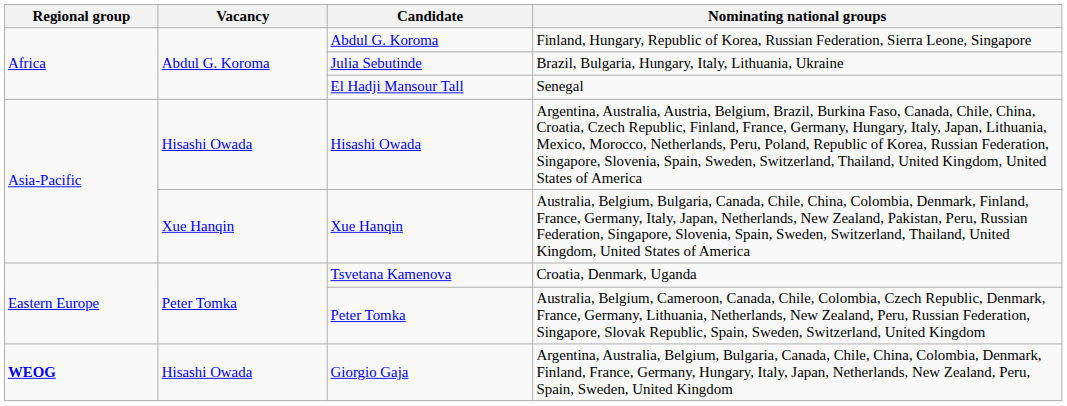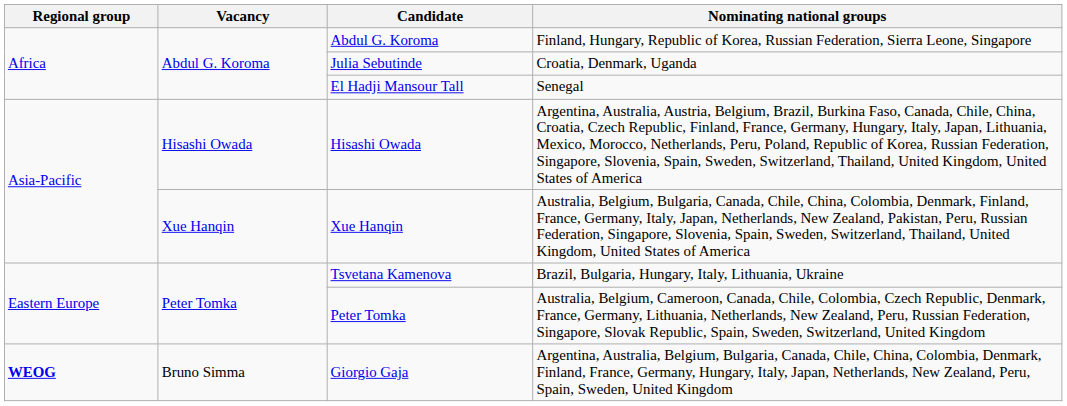Julia Sebutinde | Nominating national groups: Brazil, Bulgaria, Hungary, Italy, Lithuania, Ukraine -> Croatia, Denmark, Uganda
Tsvetana Kamenova | Nominating national groups: Croatia, Denmark, Uganda -> Brazil, Bulgaria, Hungary, Italy, Lithuania, Ukraine
Giorgio Gaja | Vacancy: Hisashi Owada -> Bruno Simma
